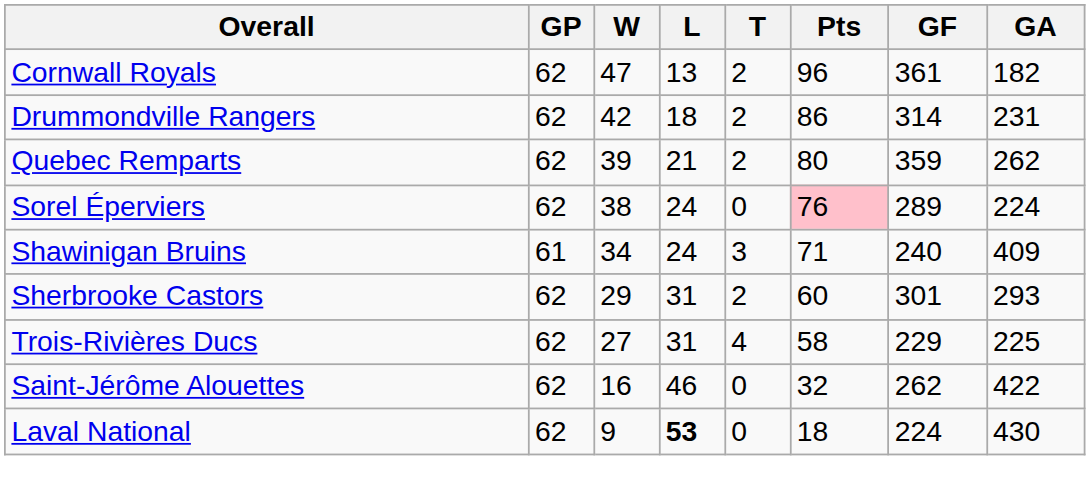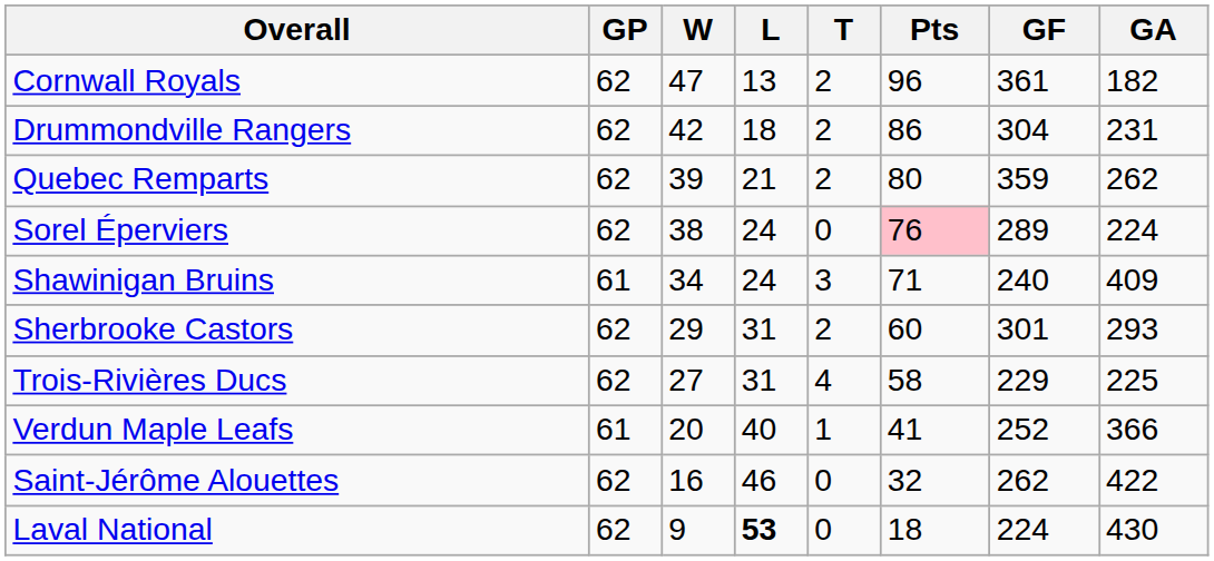Drummondville Rangers | GF: 314 -> 304
+ row: Verdun Maple Leafs | 61 | 20 | 40 | 1 | 41 | 252 | 366
